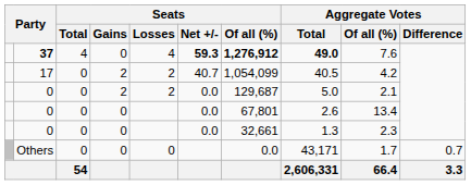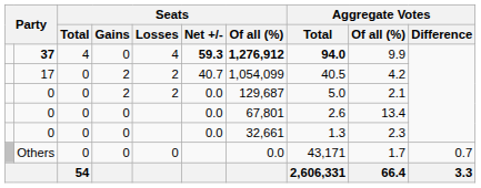37 | Aggregate Votes / Total: 49.0 -> 94.0
37 | Aggregate Votes / Of all (%): 7.6 -> 9.9
